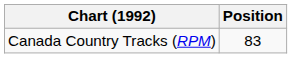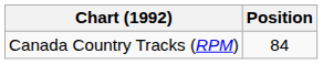Canada Country Tracks (RPM) | Position: 83 -> 84
